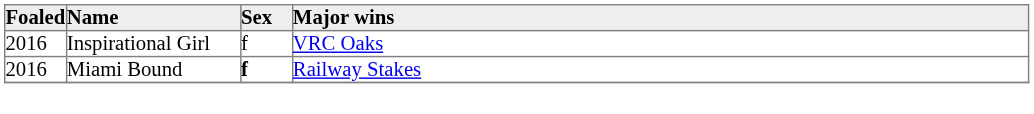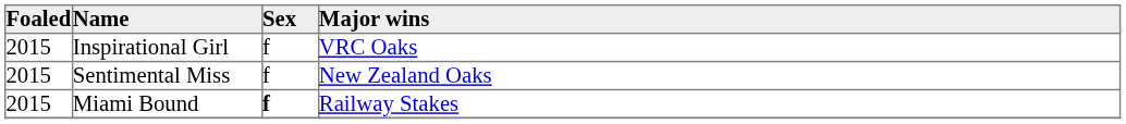Inspirational Girl | Foaled: 2016 -> 2015
+ row: 2015 | Sentimental Miss | f | New Zealand Oaks
Miami Bound | Foaled: 2016 -> 2015
